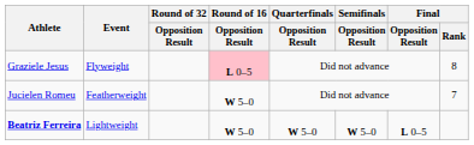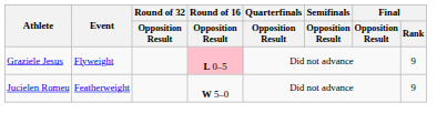Graziele Jesus | Final / Rank: 8 -> 9
Jucielen Romeu | Final / Rank: 7 -> 9
- row: Beatriz Ferreira | Lightweight | W 5–0 | W 5–0 | W 5–0 | L 0–5
